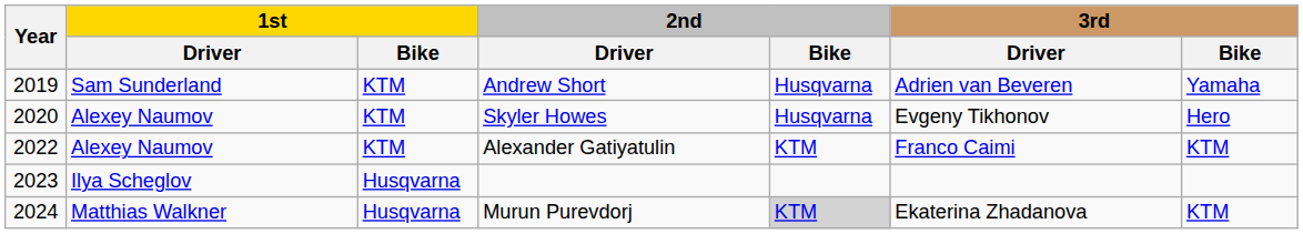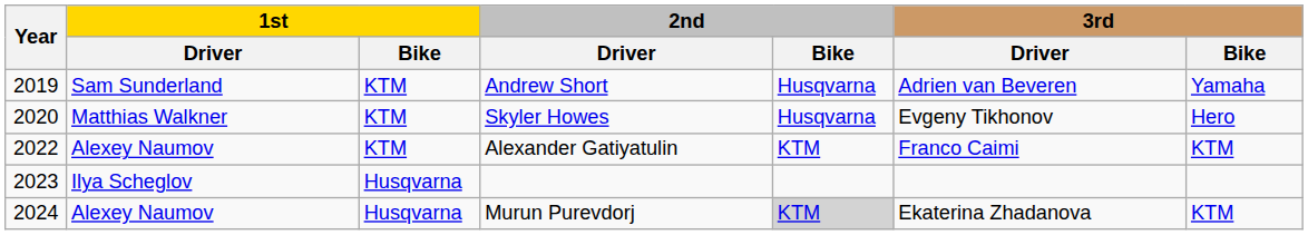Skyler Howes | 1st / Driver: Alexey Naumov -> Matthias Walkner
Murun Purevdorj | 1st / Driver: Matthias Walkner -> Alexey Naumov
